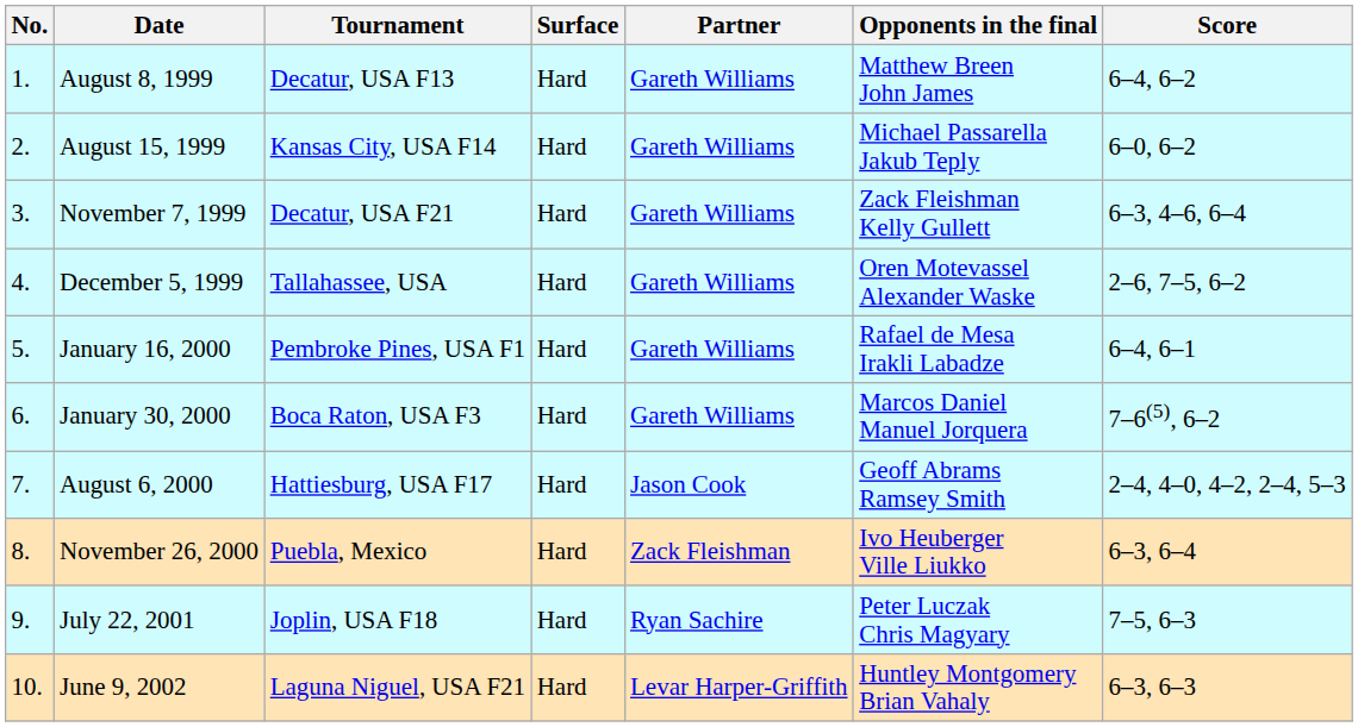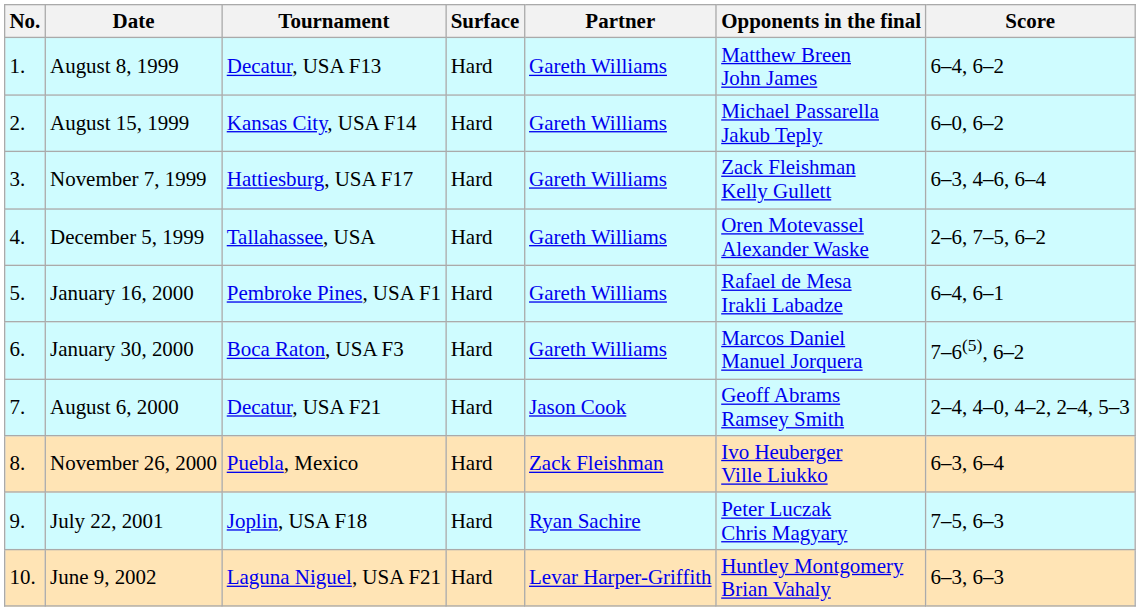November 7, 1999 | Tournament: Decatur, USA F21 -> Hattiesburg, USA F17
August 6, 2000 | Tournament: Hattiesburg, USA F17 -> Decatur, USA F21
